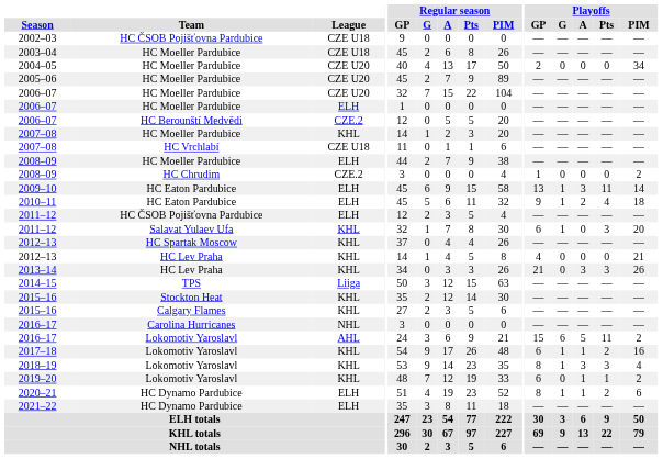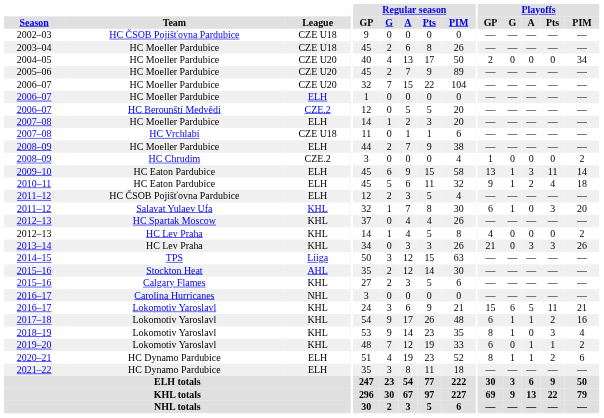2007–08 / HC Moeller Pardubice | League: KHL -> ELH
2012–13 / HC Lev Praha | Playoffs / PIM: 21 -> 2
2015–16 / Stockton Heat | League: KHL -> AHL
2016–17 / Lokomotiv Yaroslavl | League: AHL -> KHL
2016–17 / Lokomotiv Yaroslavl | Playoffs / PIM: 2 -> 21
2018–19 | Playoffs / A: 3 -> 0
